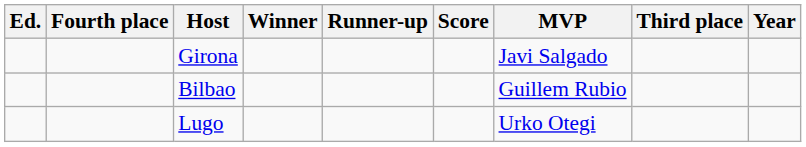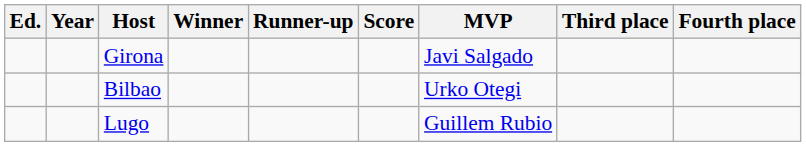columns swapped: Year <-> Fourth place
Bilbao | MVP: Guillem Rubio -> Urko Otegi
Lugo | MVP: Urko Otegi -> Guillem Rubio
